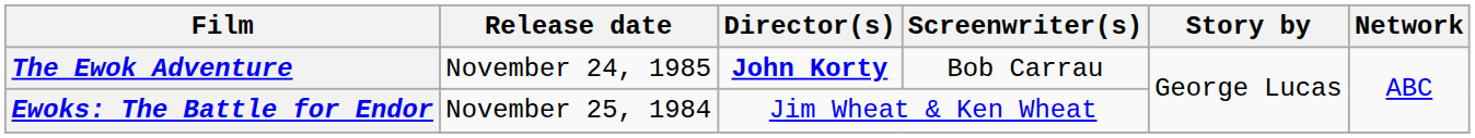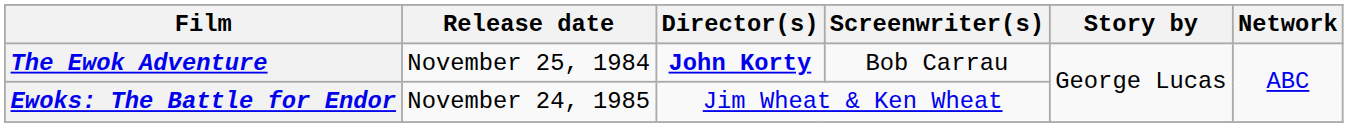The Ewok Adventure | Release date: November 24, 1985 -> November 25, 1984
Ewoks: The Battle for Endor | Release date: November 25, 1984 -> November 24, 1985
